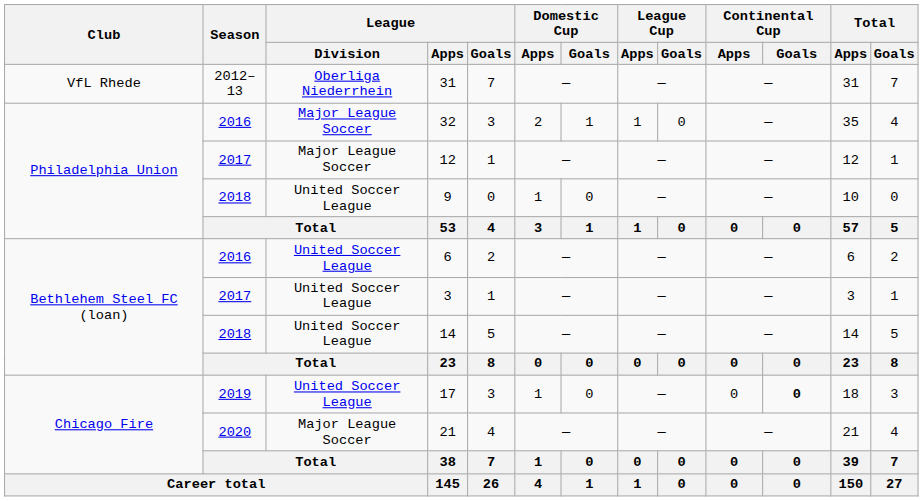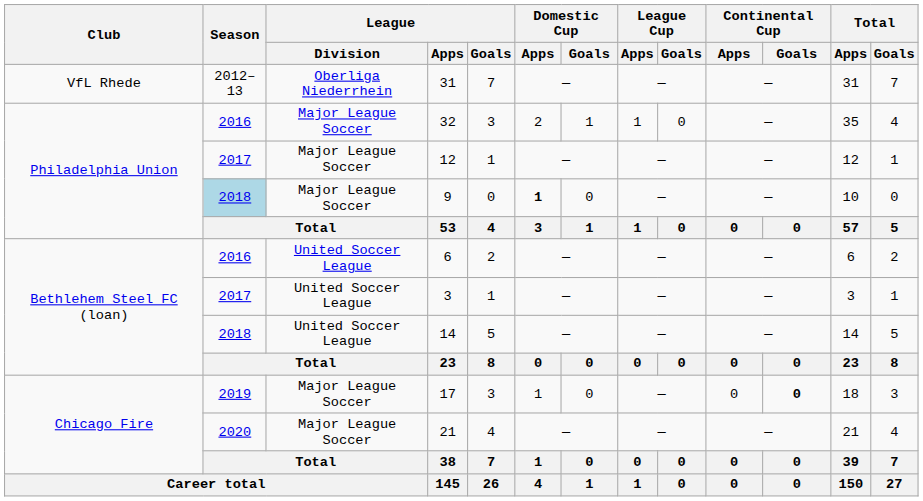9 | Season: no background -> lightblue background
9 | League / Division: United Soccer League -> Major League Soccer
9 | Domestic Cup / Apps: normal -> bold
17 | League / Division: United Soccer League -> Major League Soccer
